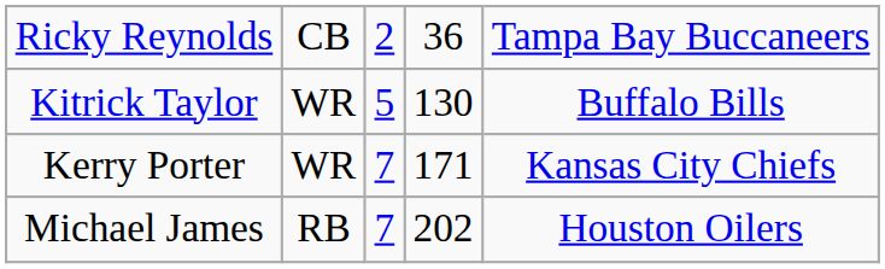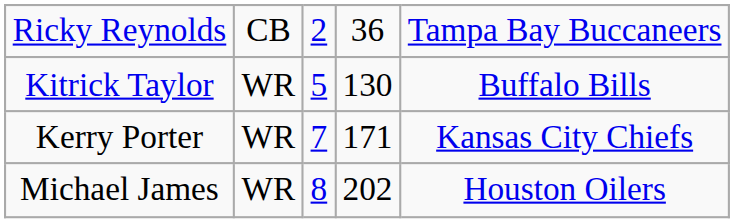Michael James | column 2: RB -> WR
Michael James | column 3: 7 -> 8
